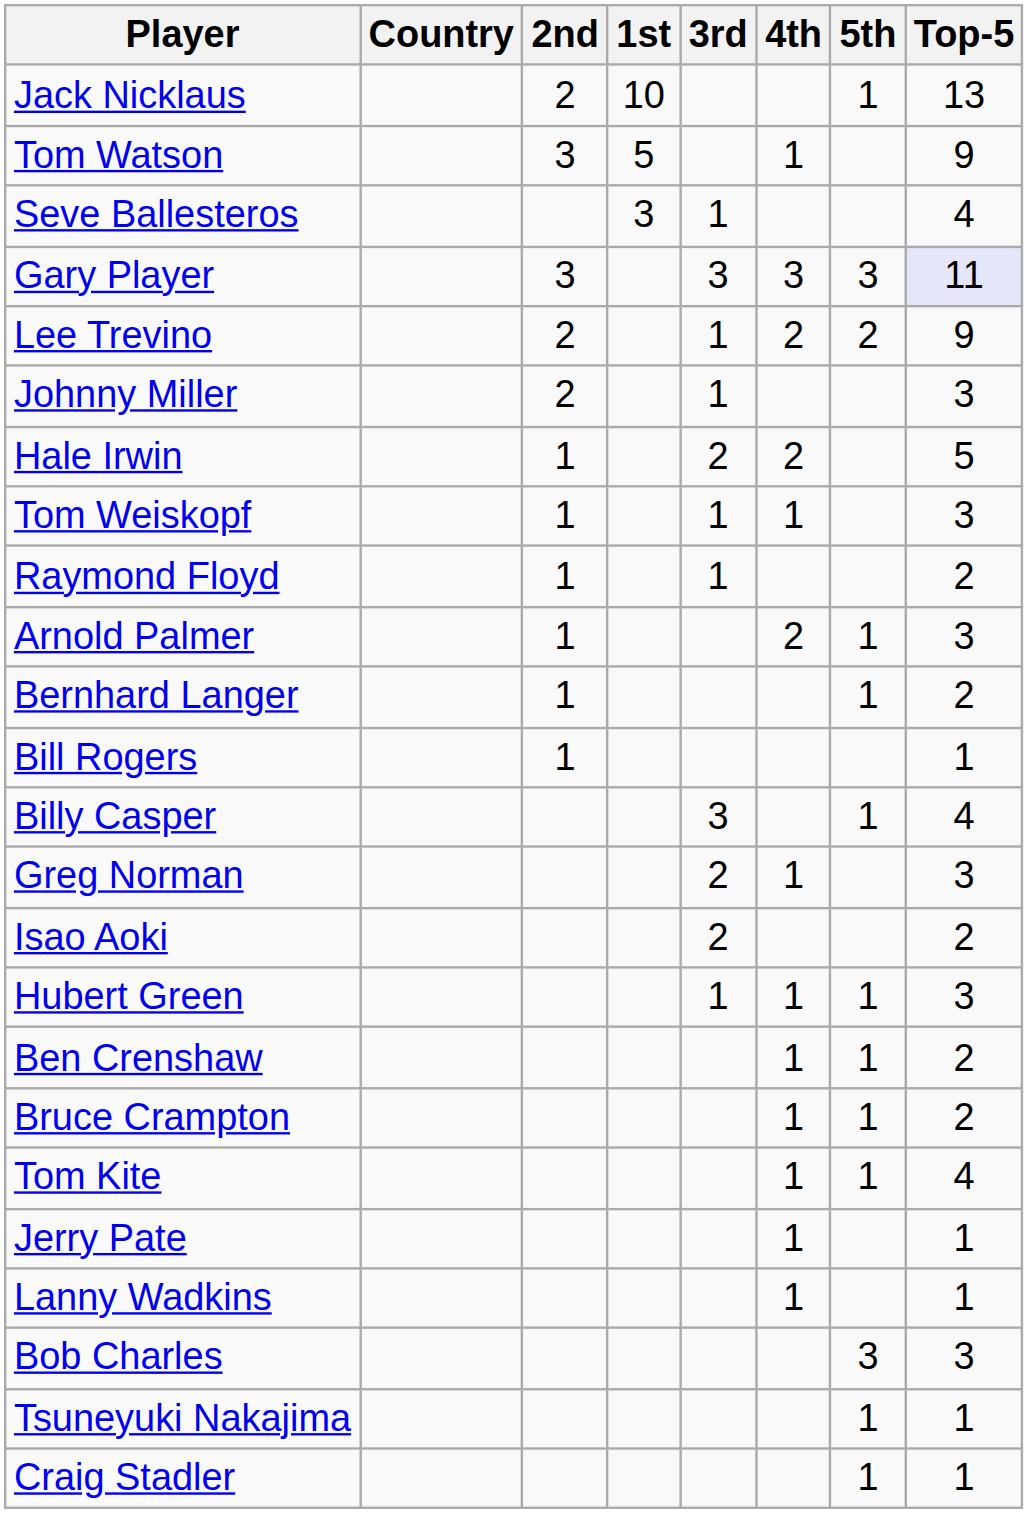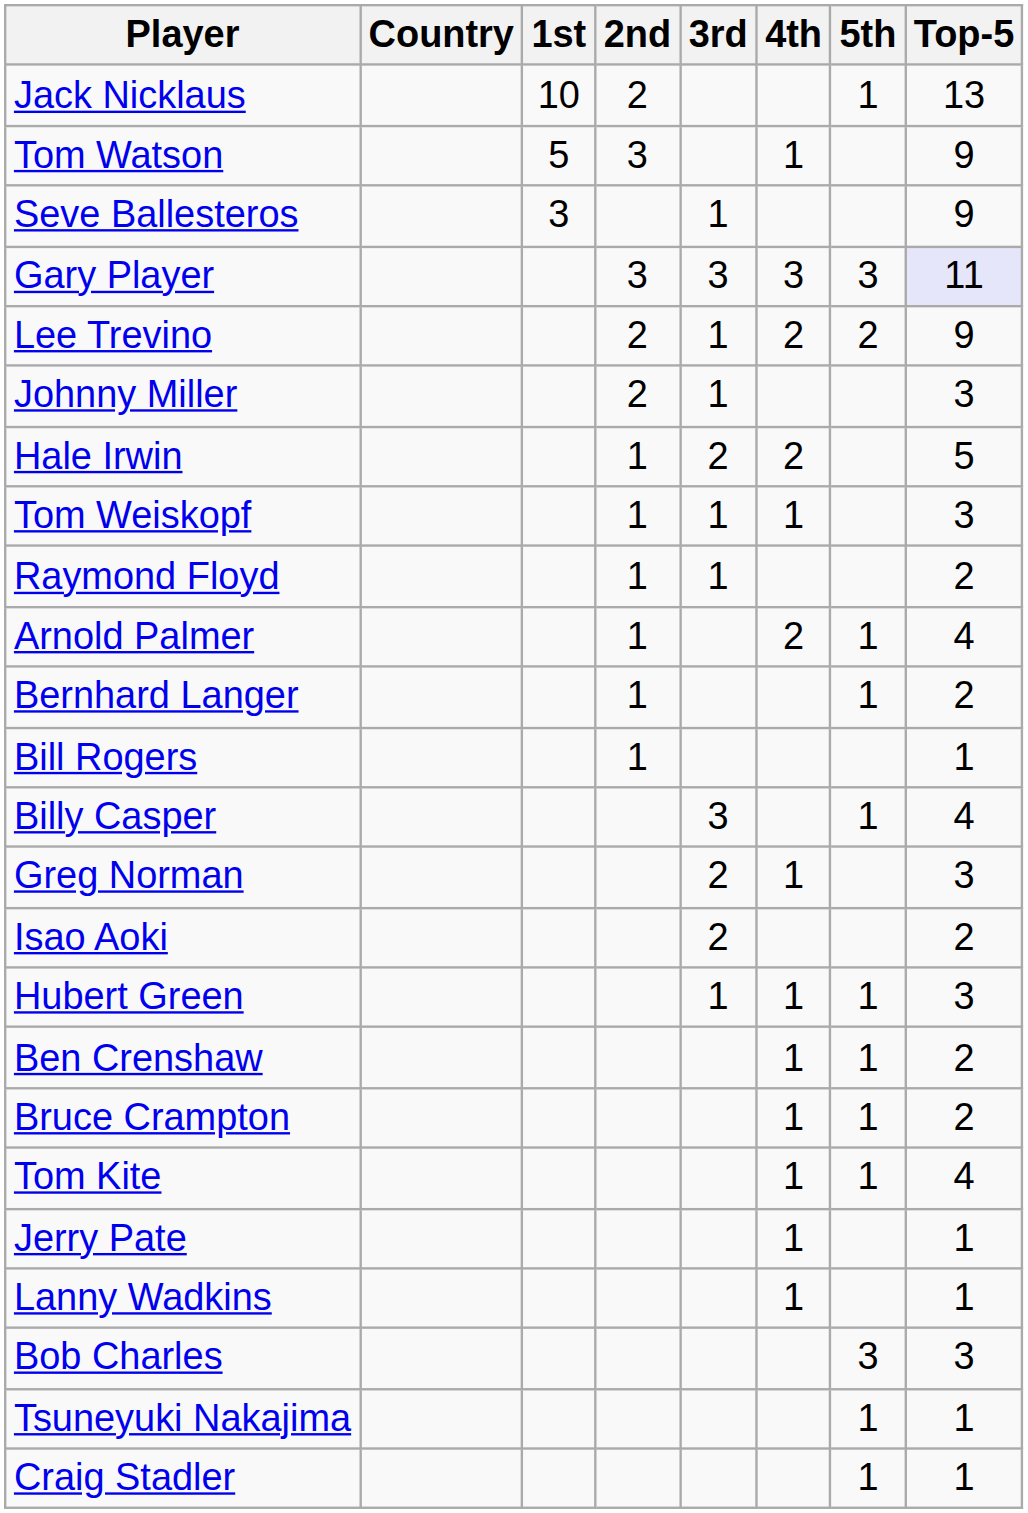columns swapped: 1st <-> 2nd
Seve Ballesteros | Top-5: 4 -> 9
Arnold Palmer | Top-5: 3 -> 4
